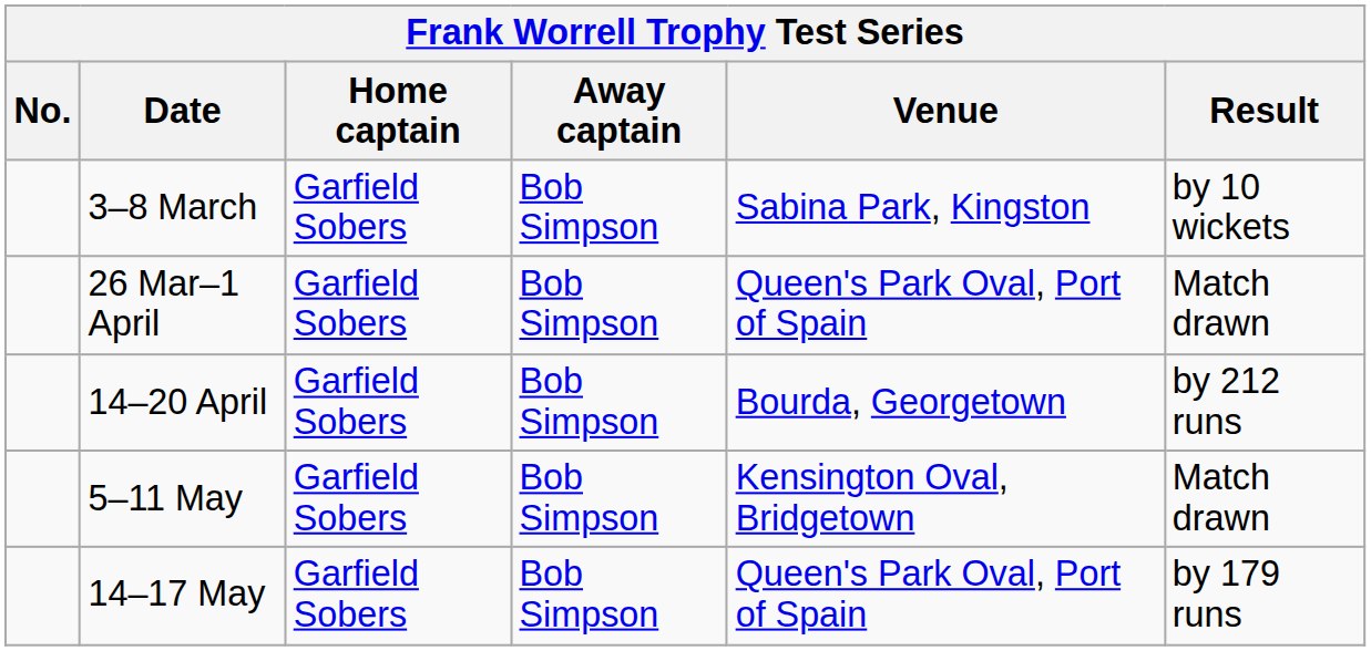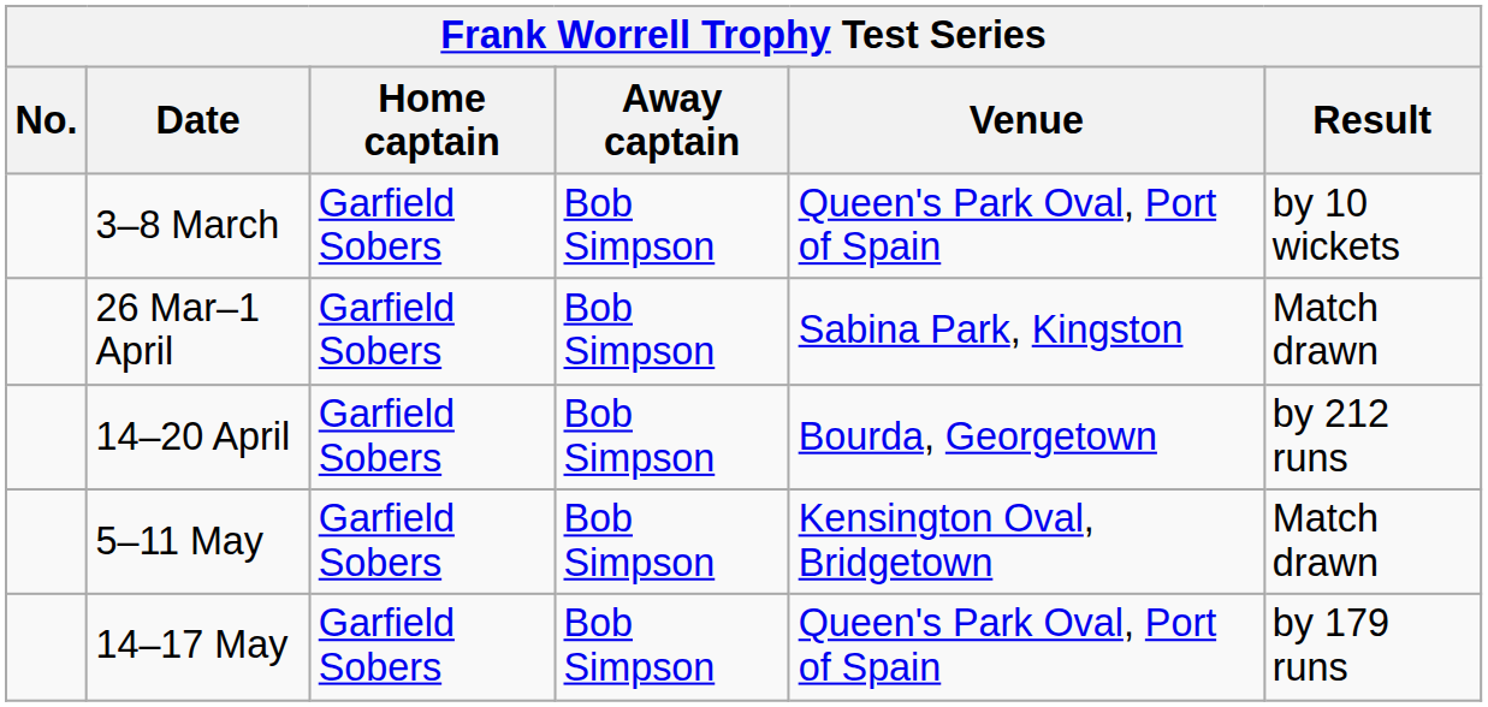3–8 March | Venue: Sabina Park, Kingston -> Queen's Park Oval, Port of Spain
26 Mar–1 April | Venue: Queen's Park Oval, Port of Spain -> Sabina Park, Kingston
